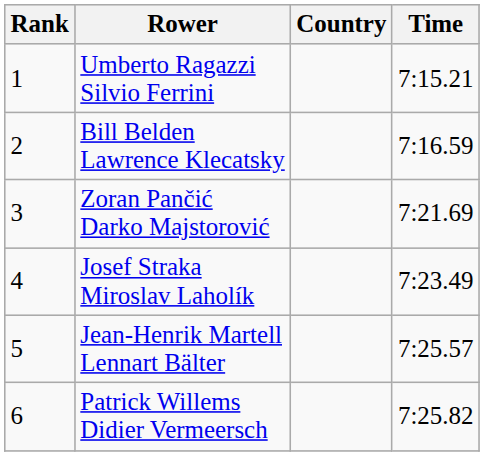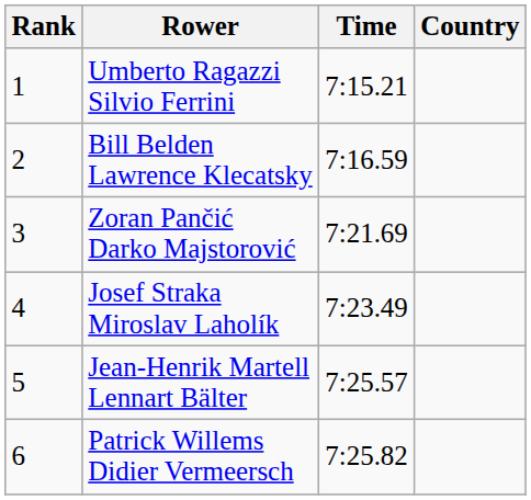columns swapped: Country <-> Time
